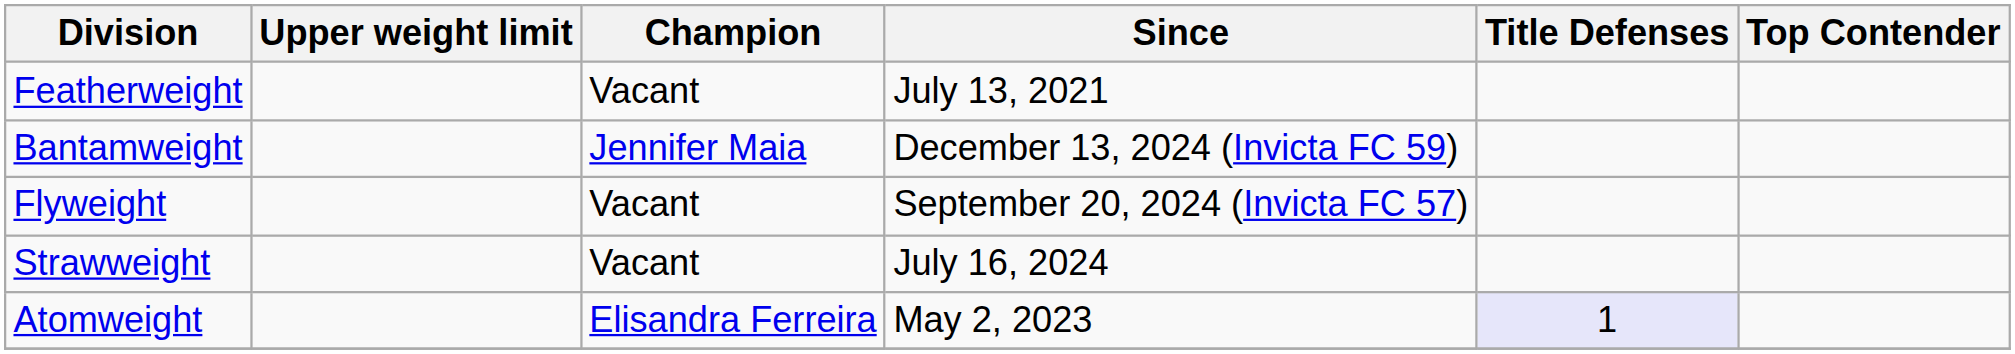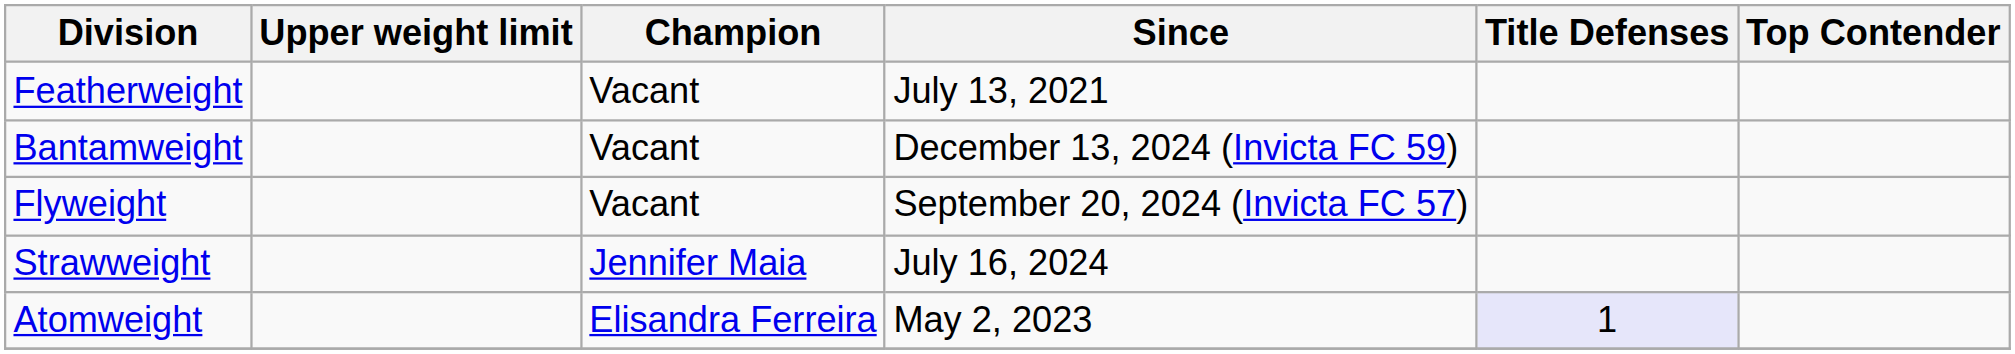Bantamweight | Champion: Jennifer Maia -> Vacant
Strawweight | Champion: Vacant -> Jennifer Maia
